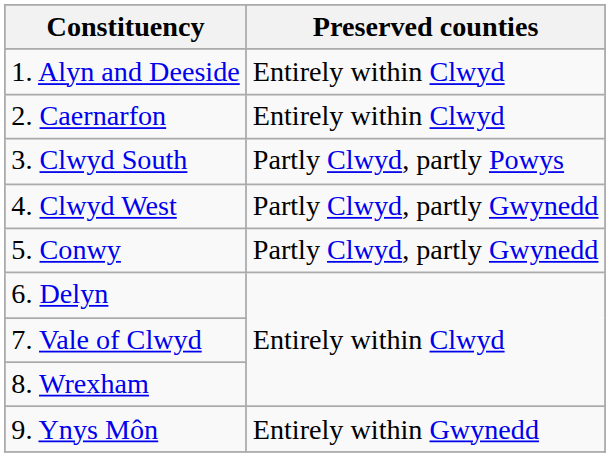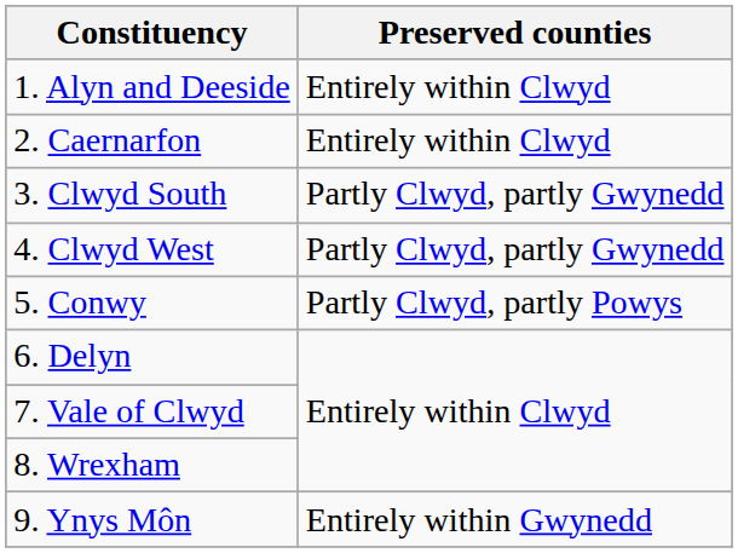3. Clwyd South | Preserved counties: Partly Clwyd, partly Powys -> Partly Clwyd, partly Gwynedd
5. Conwy | Preserved counties: Partly Clwyd, partly Gwynedd -> Partly Clwyd, partly Powys
